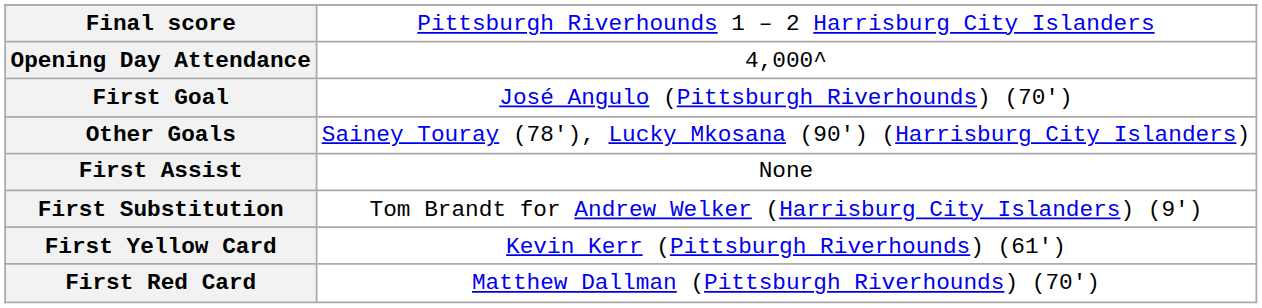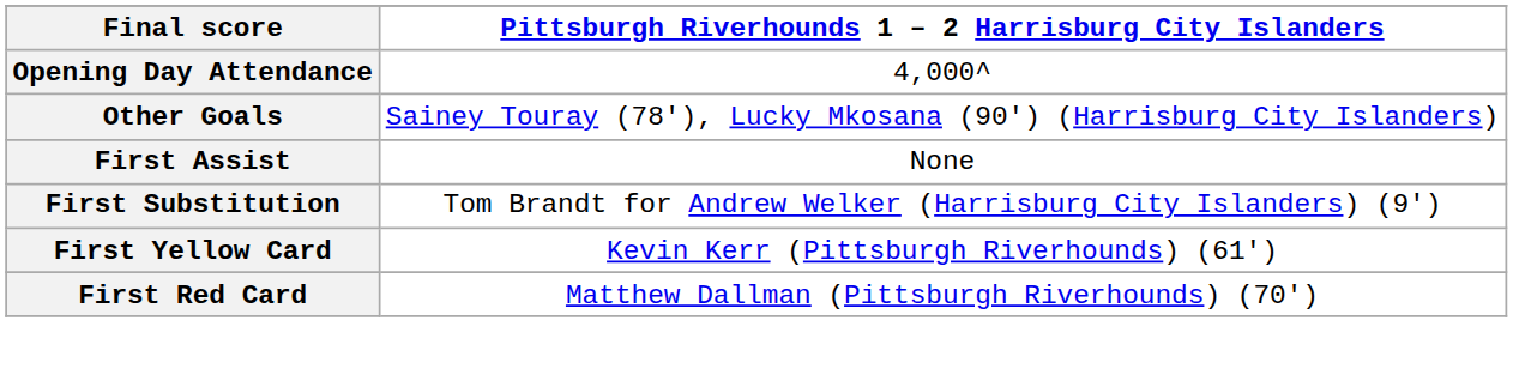Final score | column 2: normal -> bold
- row: First Goal | José Angulo (Pittsburgh Riverhounds) (70')
